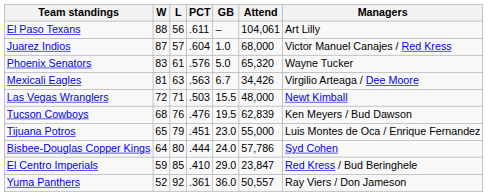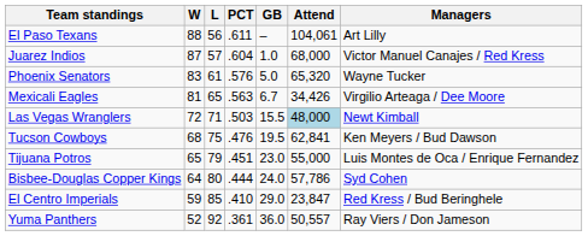Mexicali Eagles | L: 63 -> 65
Las Vegas Wranglers | Attend: no background -> lightblue background
Tucson Cowboys | L: 76 -> 75
Tucson Cowboys | Attend: 62,839 -> 62,841
